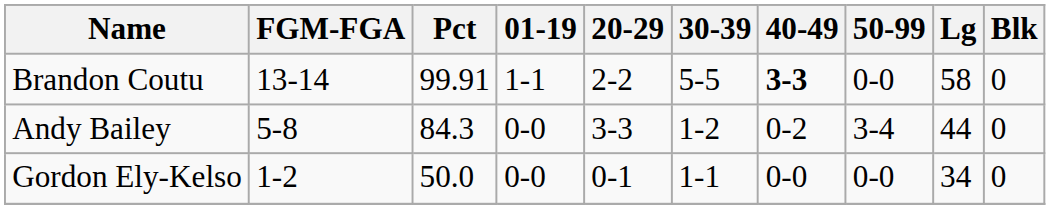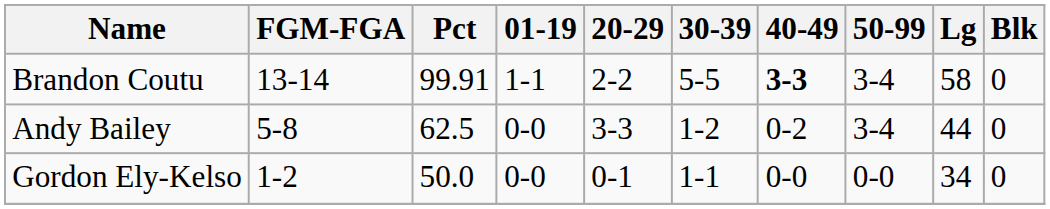Brandon Coutu | 50-99: 0-0 -> 3-4
Andy Bailey | Pct: 84.3 -> 62.5
